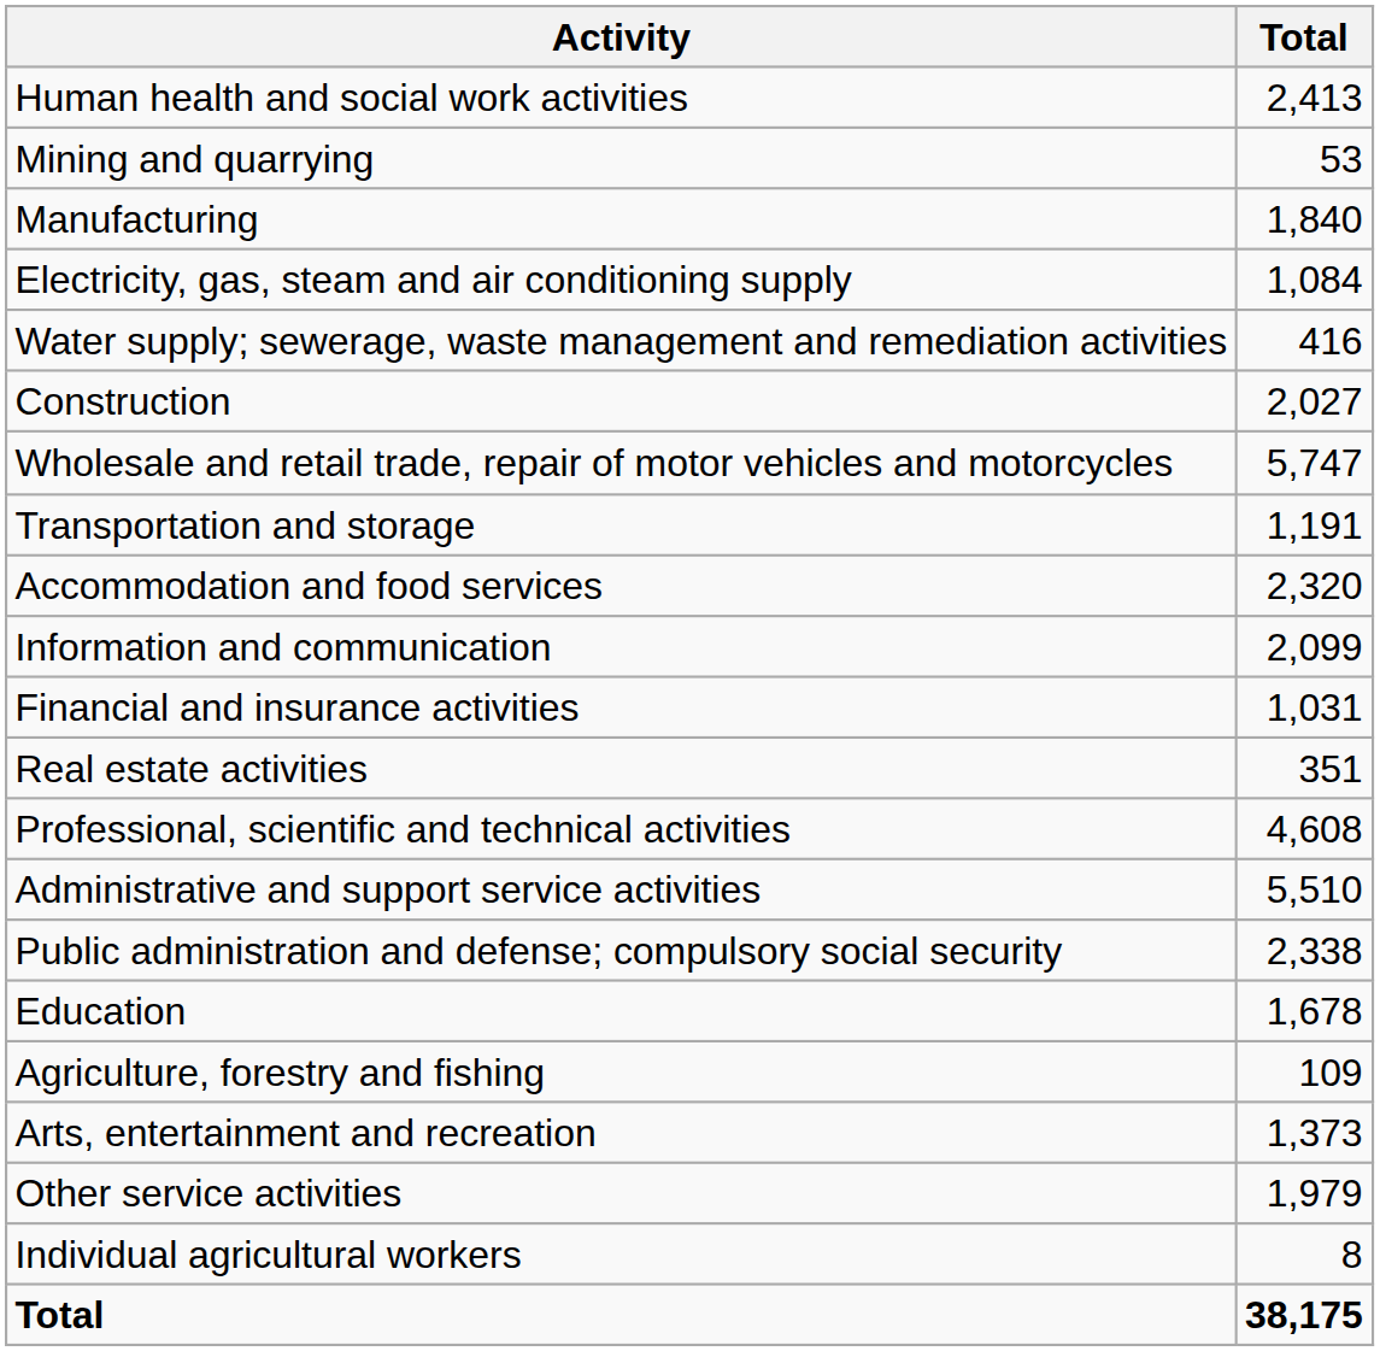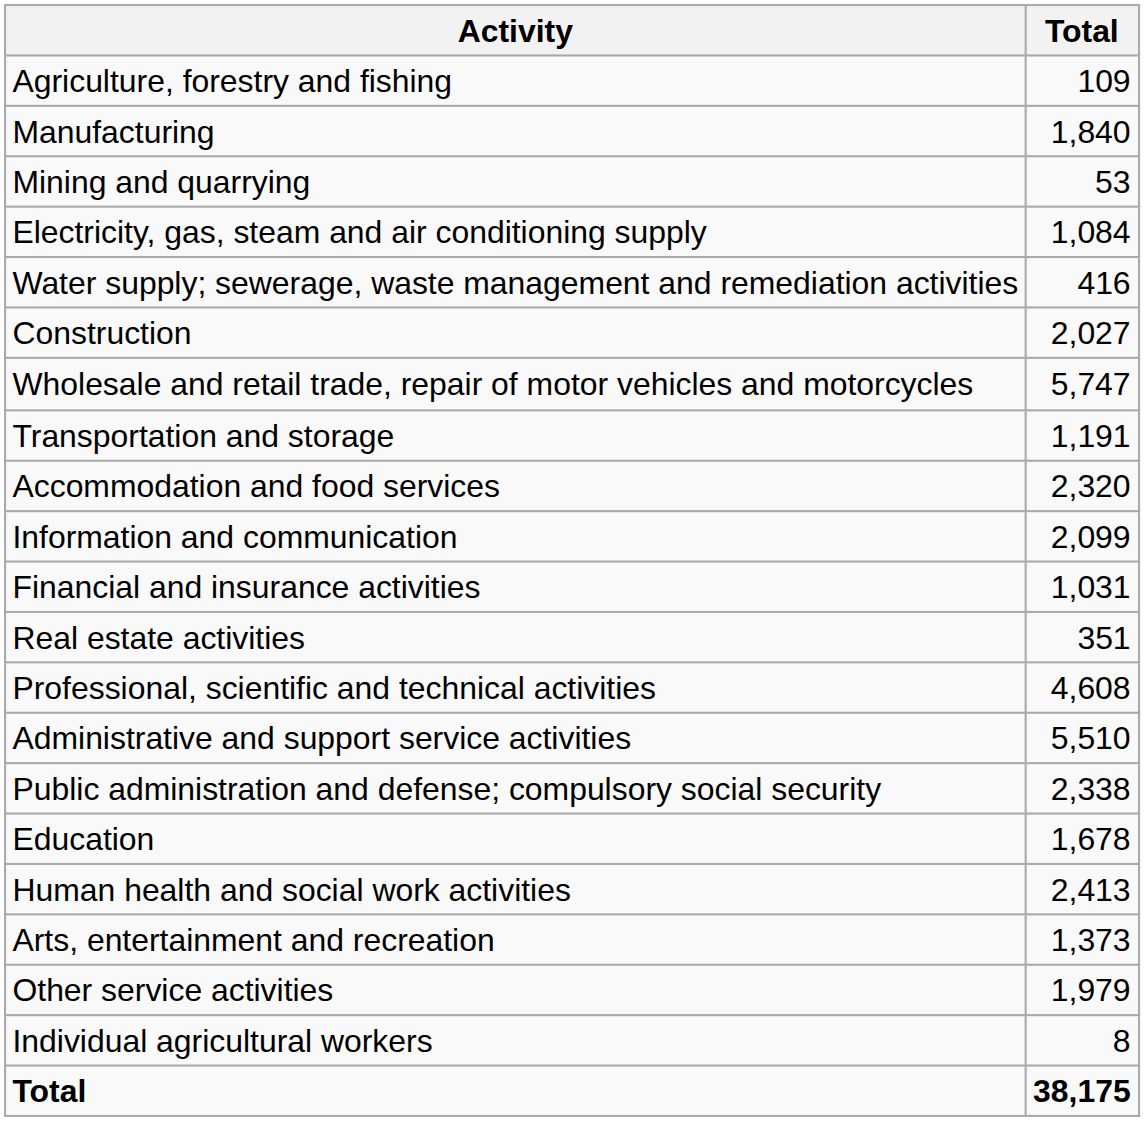rows swapped: Agriculture, forestry and fishing <-> Human health and social work activities
rows swapped: Mining and quarrying <-> Manufacturing
